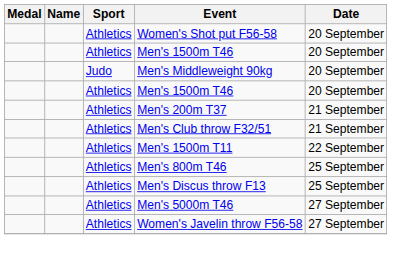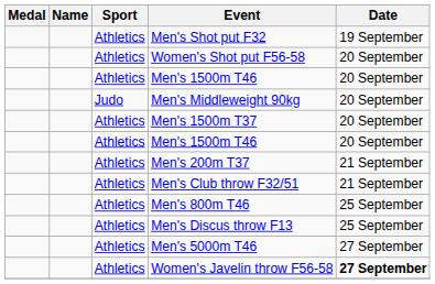+ row: Athletics | Men's Shot put F32 | 19 September
+ row: Athletics | Men's 1500m T37 | 20 September
- row: Athletics | Men's 1500m T11 | 22 September
Women's Javelin throw F56-58 | Date: normal -> bold
